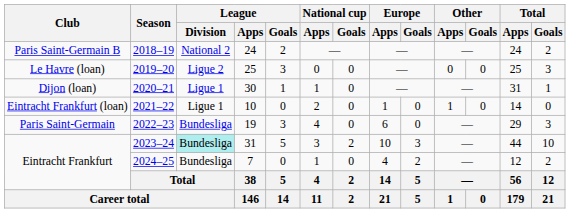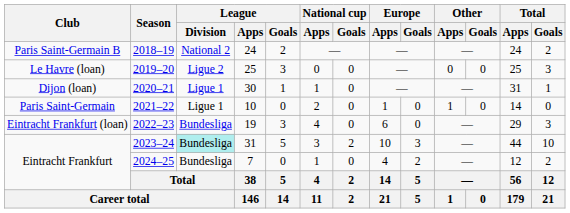2021–22 | Club: Eintracht Frankfurt (loan) -> Paris Saint-Germain
2022–23 | Club: Paris Saint-Germain -> Eintracht Frankfurt (loan)
